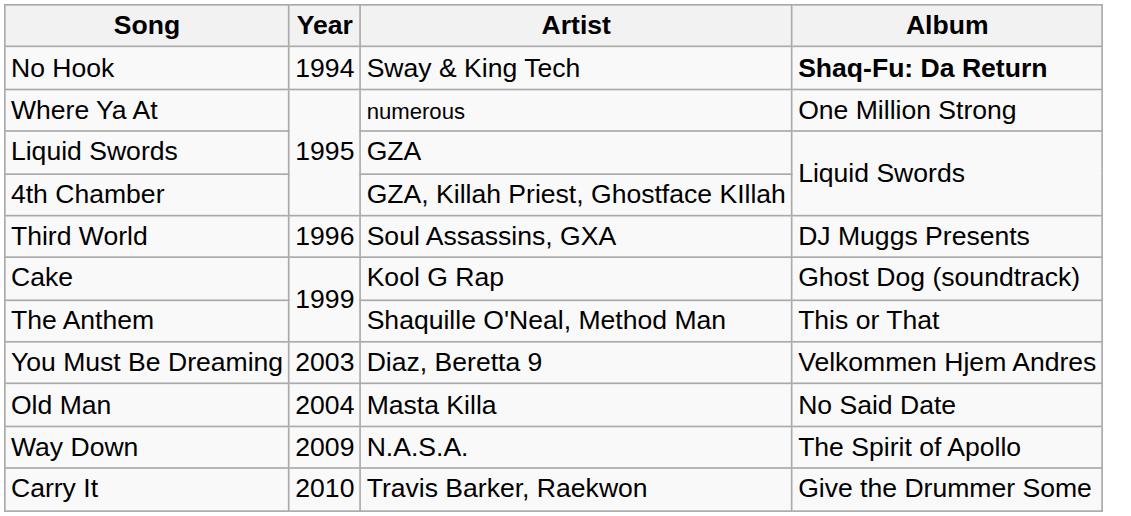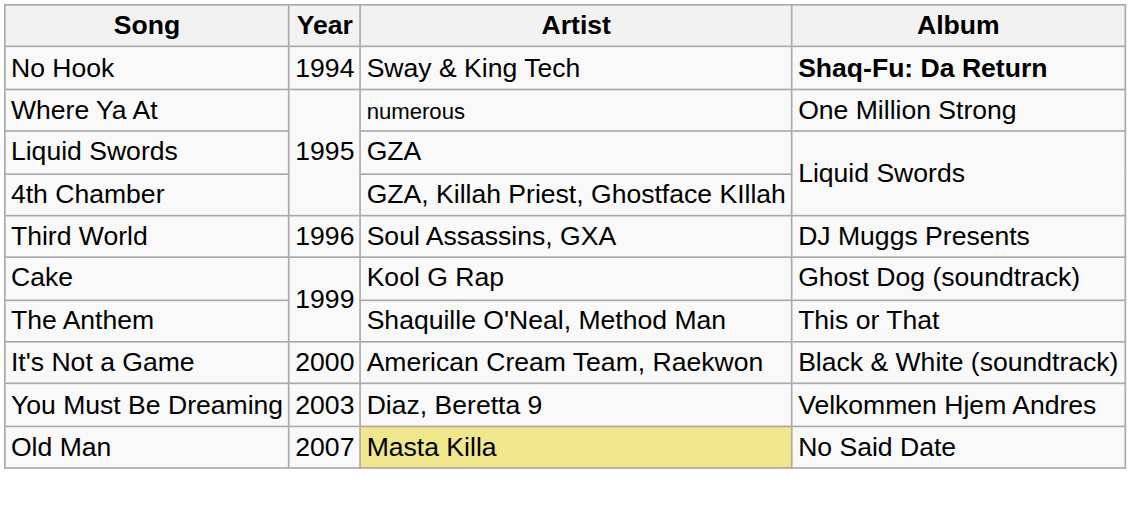+ row: It's Not a Game | 2000 | American Cream Team, Raekwon | Black & White (soundtrack)
Old Man | Year: 2004 -> 2007
Old Man | Artist: no background -> khaki background
- row: Way Down | 2009 | N.A.S.A. | The Spirit of Apollo
- row: Carry It | 2010 | Travis Barker, Raekwon | Give the Drummer Some
